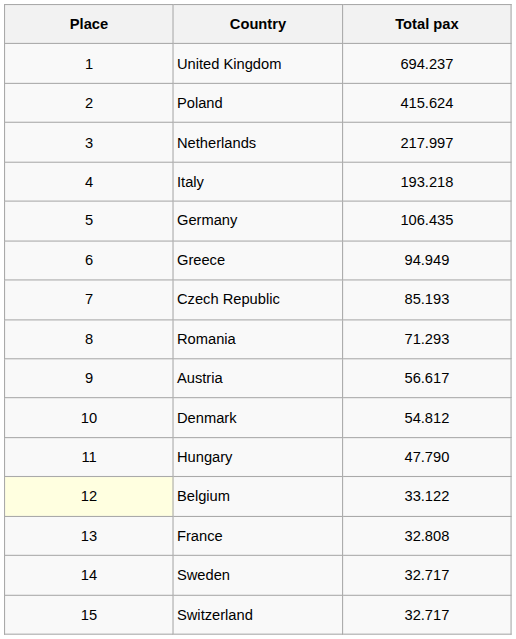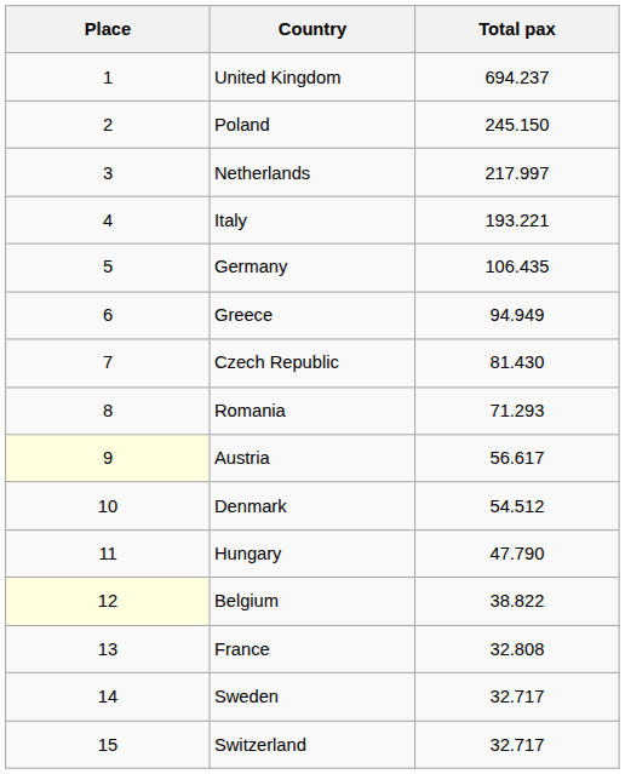Poland | Total pax: 415.624 -> 245.150
Italy | Total pax: 193.218 -> 193.221
Czech Republic | Total pax: 85.193 -> 81.430
Austria | Place: no background -> lightyellow background
Denmark | Total pax: 54.812 -> 54.512
Belgium | Total pax: 33.122 -> 38.822
